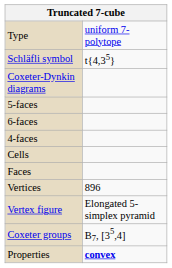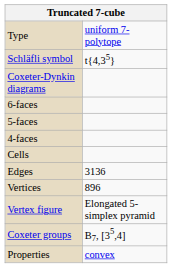rows swapped: 6-faces <-> 5-faces
- row: Faces
+ row: Edges | 3136
Properties | column 2: bold -> normal
